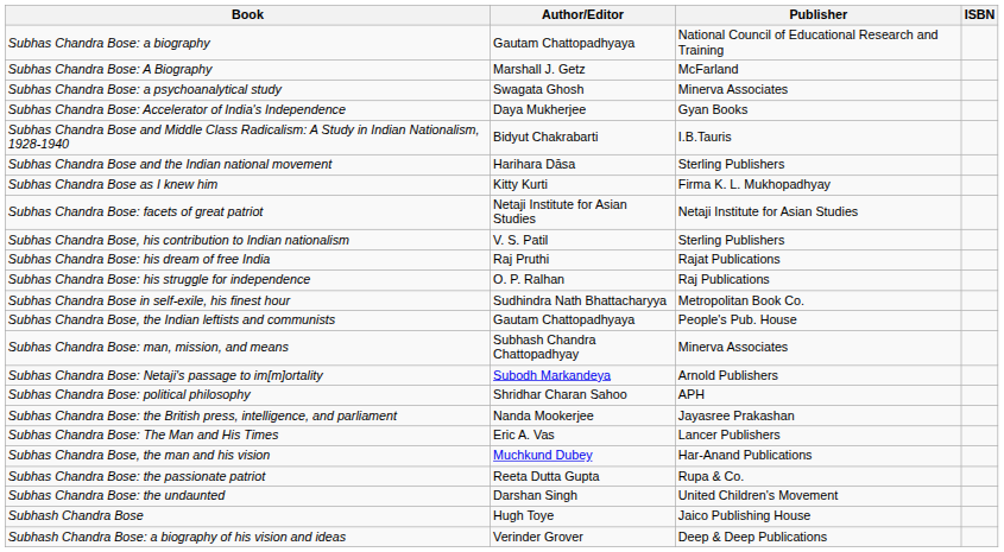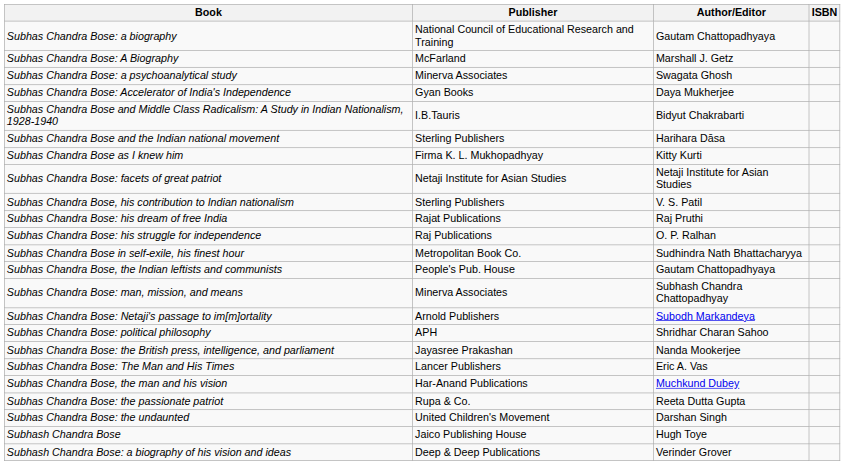columns swapped: Author/Editor <-> Publisher
